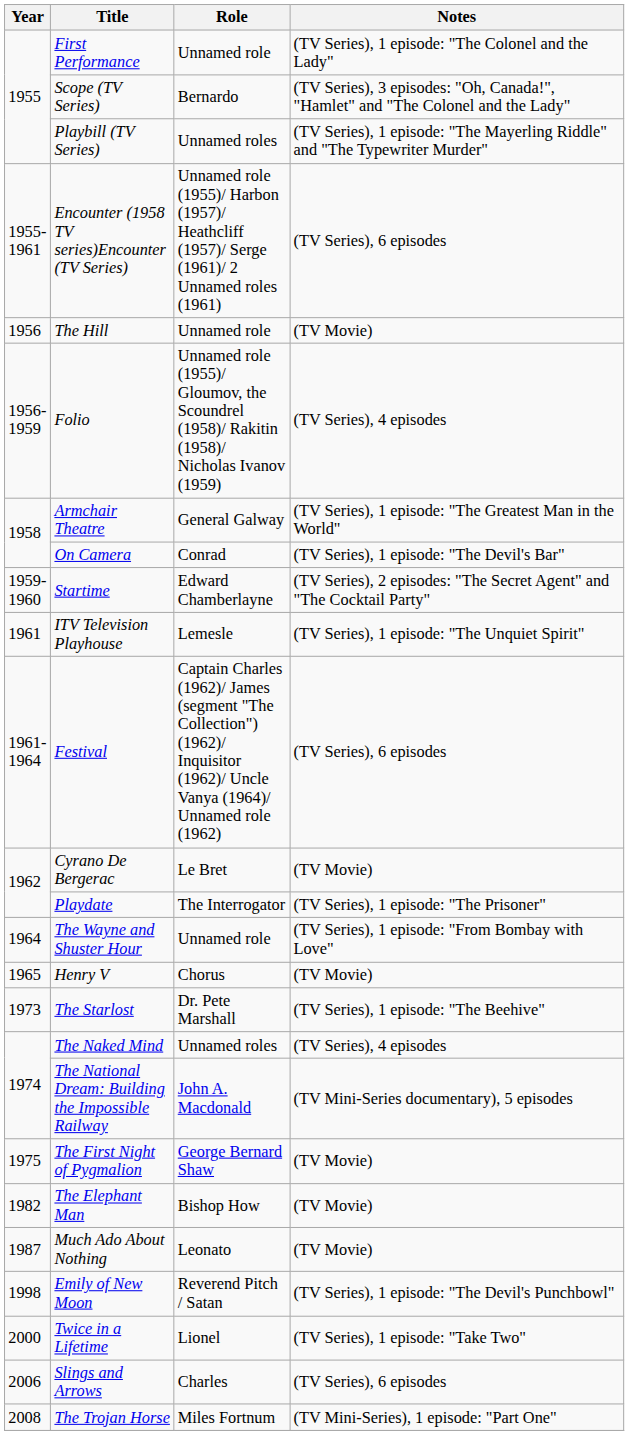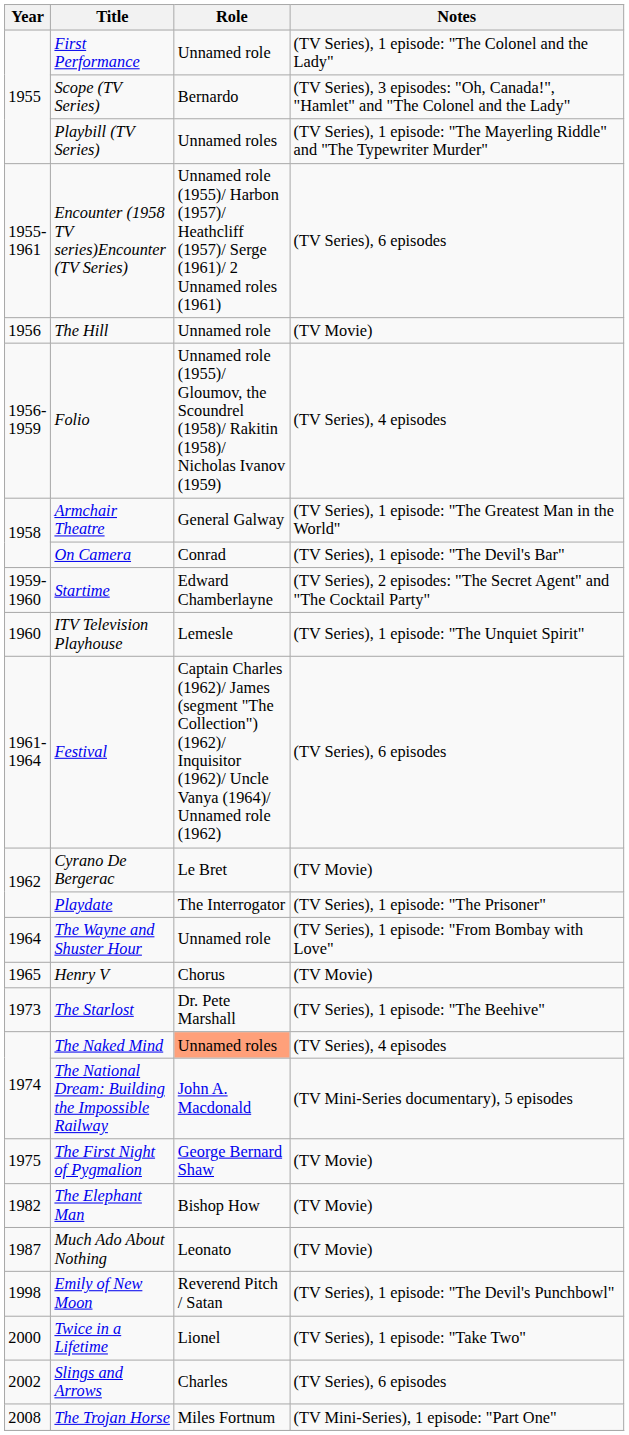ITV Television Playhouse | Year: 1961 -> 1960
The Naked Mind | Role: no background -> lightsalmon background
Slings and Arrows | Year: 2006 -> 2002
